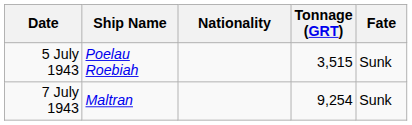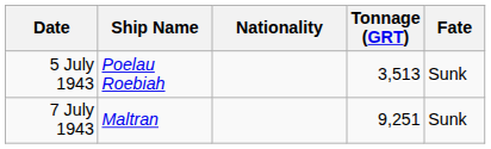5 July 1943 | Tonnage (GRT): 3,515 -> 3,513
7 July 1943 | Tonnage (GRT): 9,254 -> 9,251
